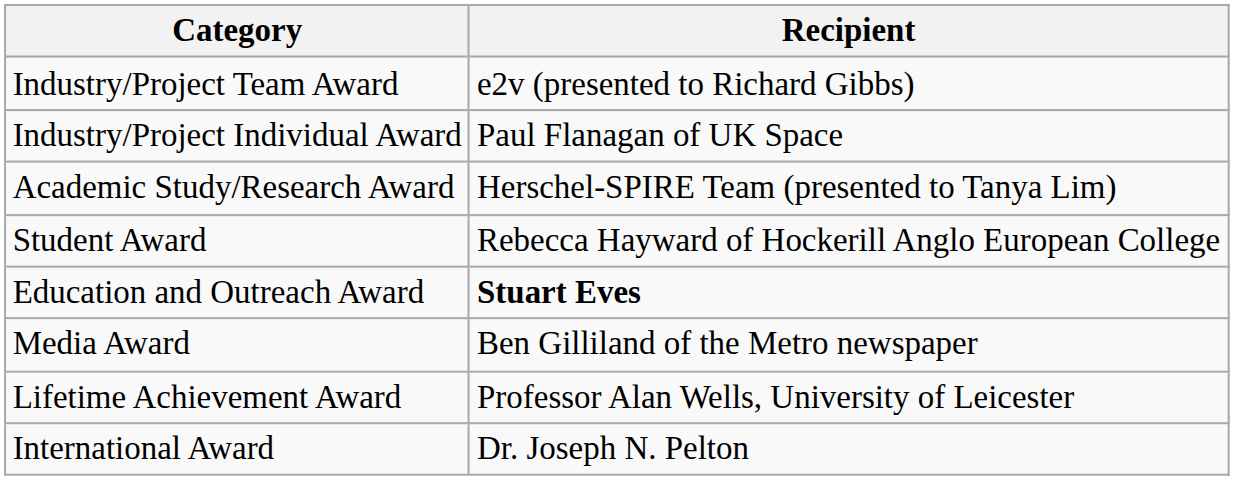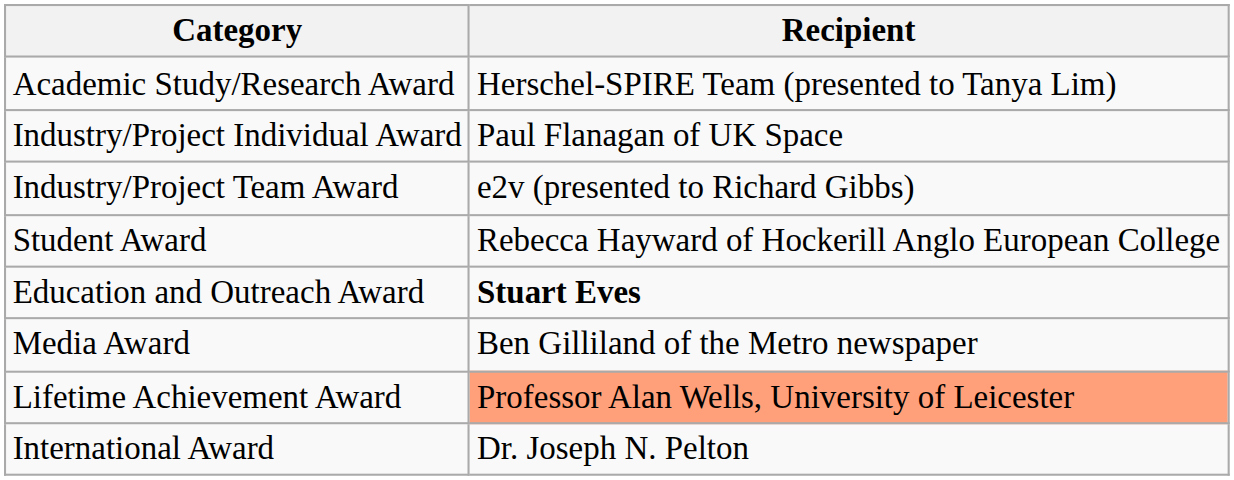rows swapped: Industry/Project Team Award <-> Academic Study/Research Award
Lifetime Achievement Award | Recipient: no background -> lightsalmon background
